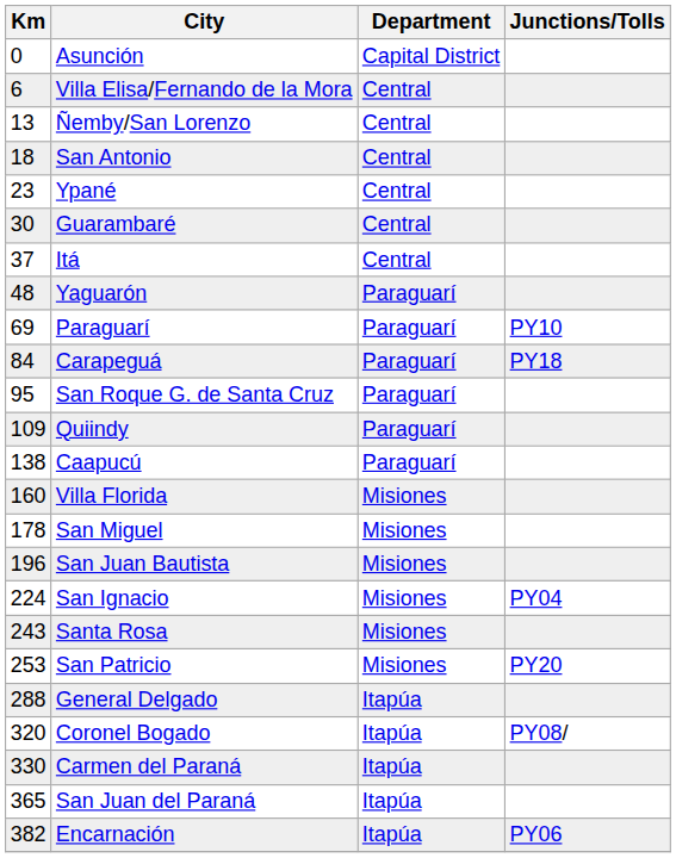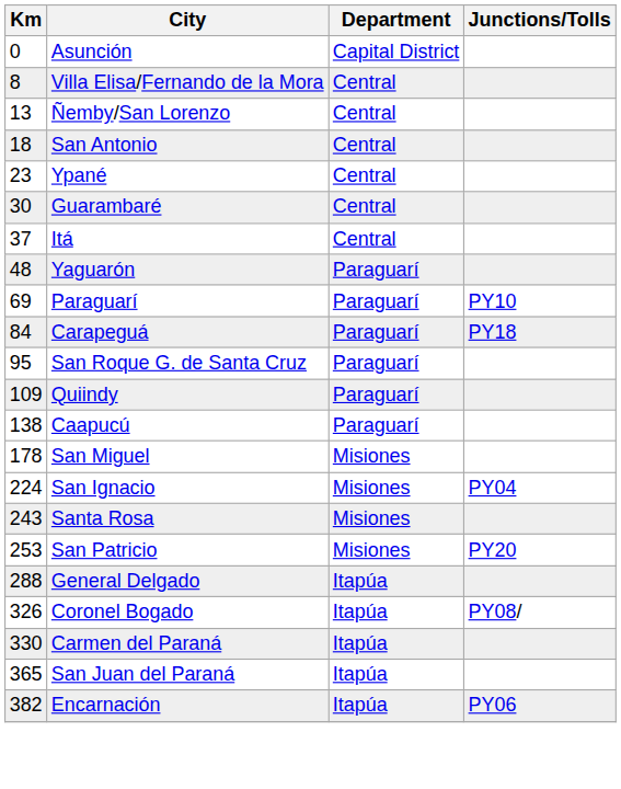Villa Elisa/Fernando de la Mora | Km: 6 -> 8
- row: 160 | Villa Florida | Misiones
- row: 196 | San Juan Bautista | Misiones
Coronel Bogado | Km: 320 -> 326
